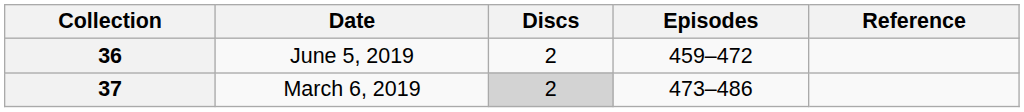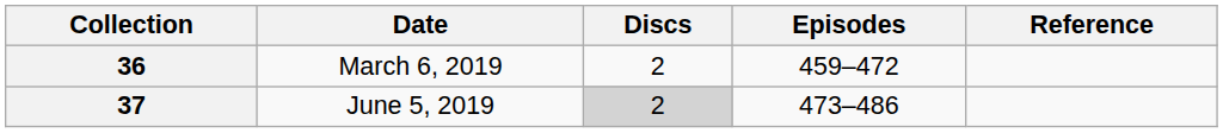36 | Date: June 5, 2019 -> March 6, 2019
37 | Date: March 6, 2019 -> June 5, 2019
